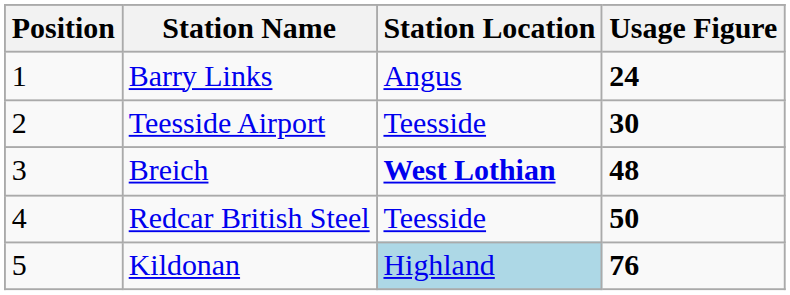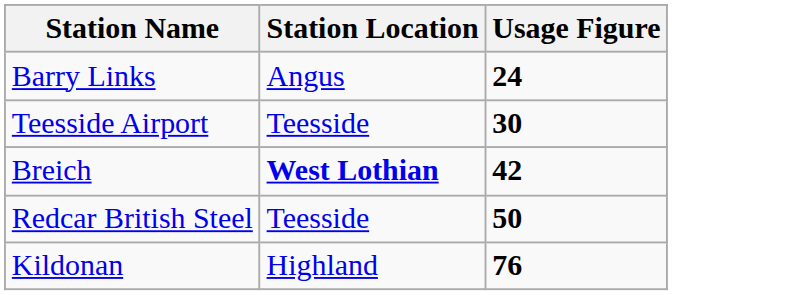- column: Position | 1 | 2 | 3 | 4 | 5
Breich | Usage Figure: 48 -> 42
Kildonan | Station Location: lightblue background -> no background
